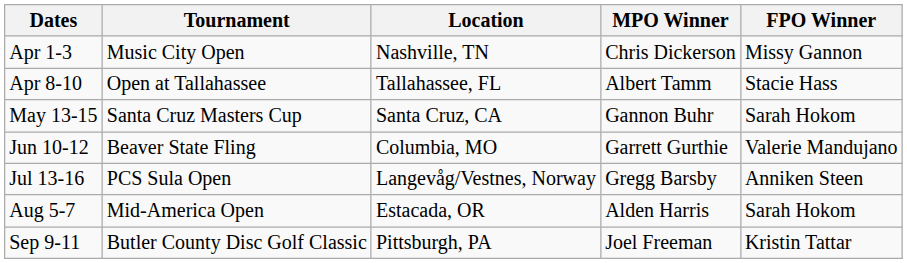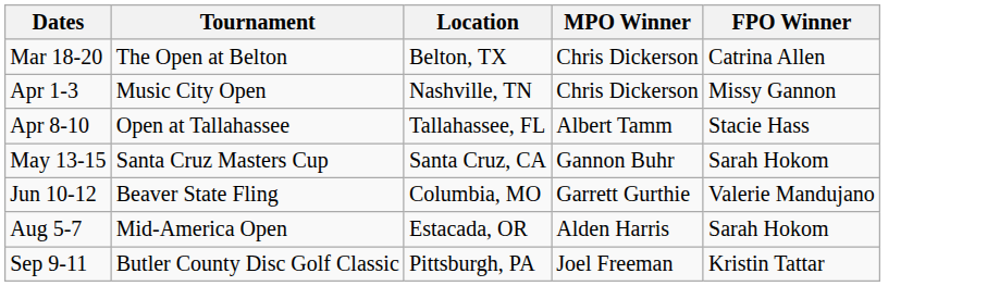+ row: Mar 18-20 | The Open at Belton | Belton, TX | Chris Dickerson | Catrina Allen
- row: Jul 13-16 | PCS Sula Open | Langevåg/Vestnes, Norway | Gregg Barsby | Anniken Steen
